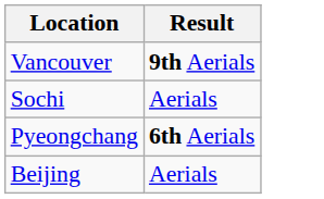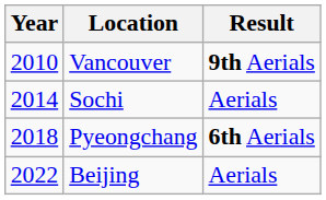+ column: Year | 2010 | 2014 | 2018 | 2022
